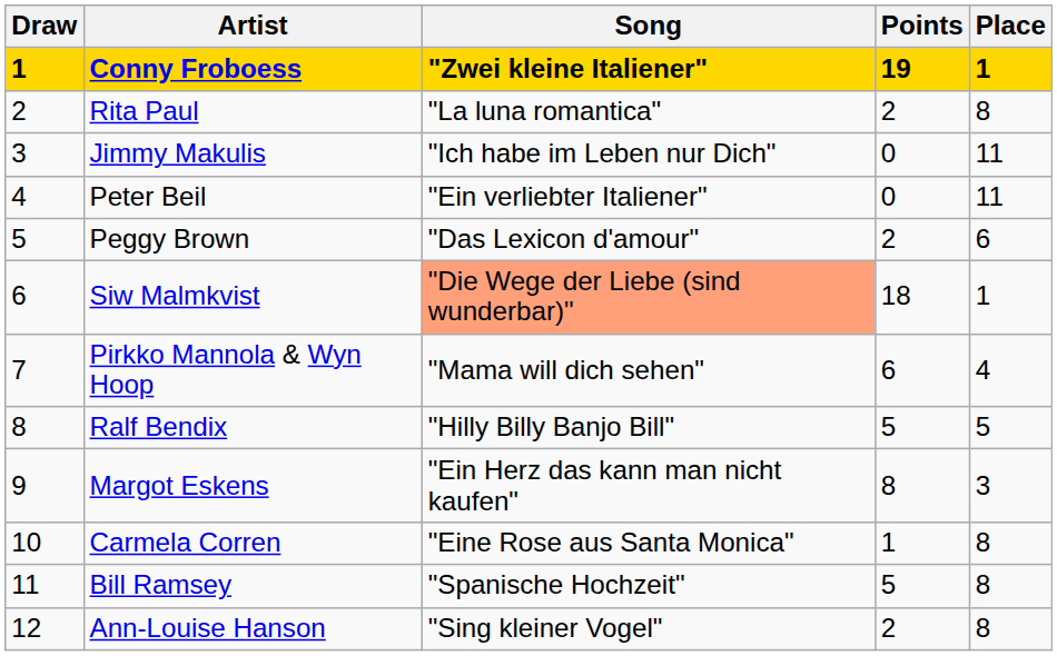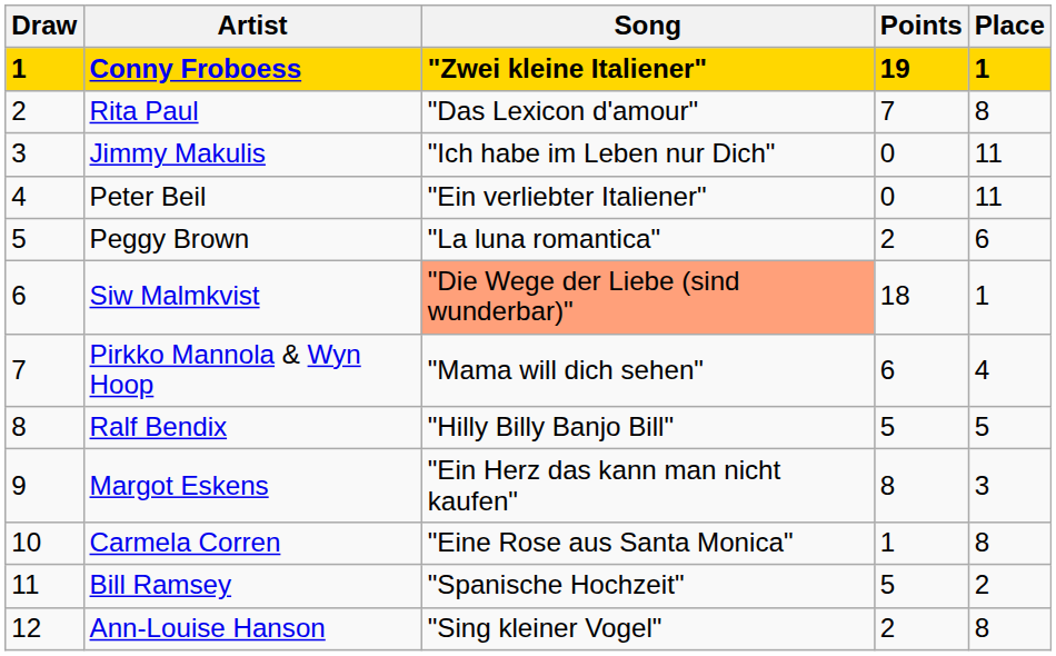Rita Paul | Song: "La luna romantica" -> "Das Lexicon d'amour"
Rita Paul | Points: 2 -> 7
Peggy Brown | Song: "Das Lexicon d'amour" -> "La luna romantica"
Bill Ramsey | Place: 8 -> 2
